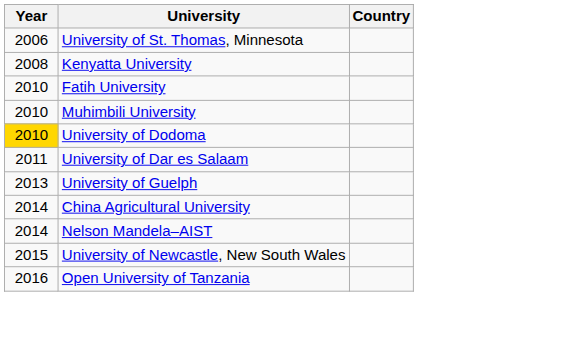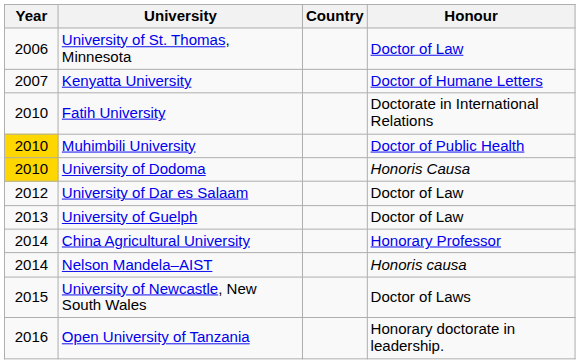+ column: Honour | Doctor of Law | Doctor of Humane Letters | Doctorate in International Relations | Doctor of Public Health | Honoris Causa | Doctor of Law | Doctor of Law | Honorary Professor | Honoris causa | Doctor of Laws | Honorary doctorate in leadership.
Kenyatta University | Year: 2008 -> 2007
Muhimbili University | Year: no background -> gold background
University of Dar es Salaam | Year: 2011 -> 2012
